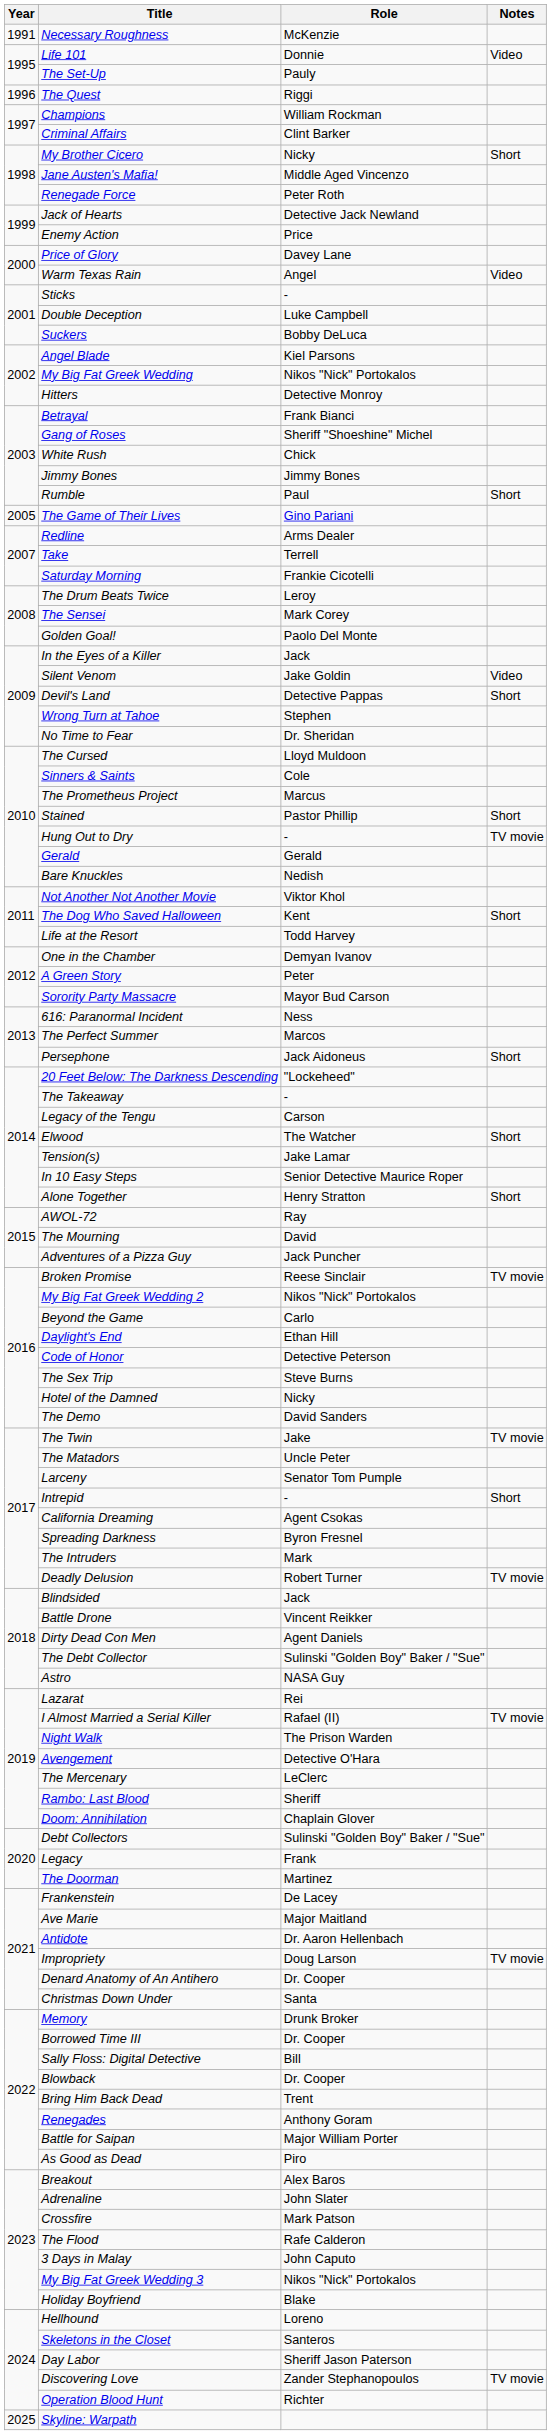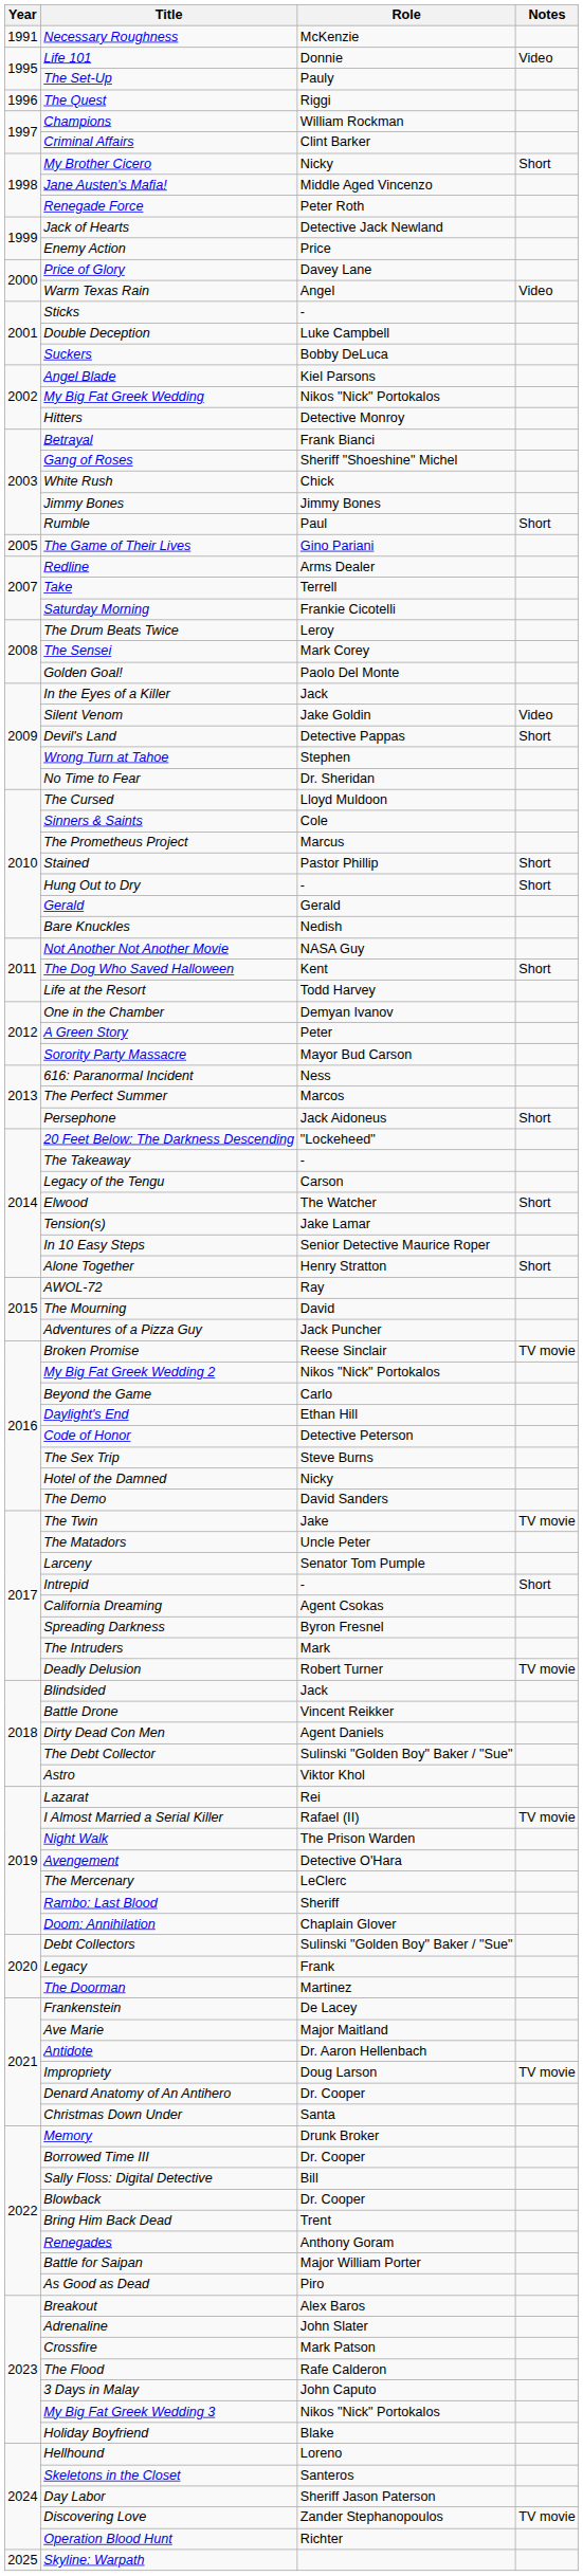Hung Out to Dry | Notes: TV movie -> Short
Not Another Not Another Movie | Role: Viktor Khol -> NASA Guy
Astro | Role: NASA Guy -> Viktor Khol
